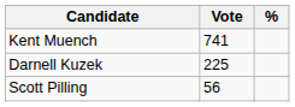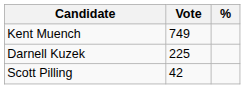Kent Muench | Vote: 741 -> 749
Scott Pilling | Vote: 56 -> 42
